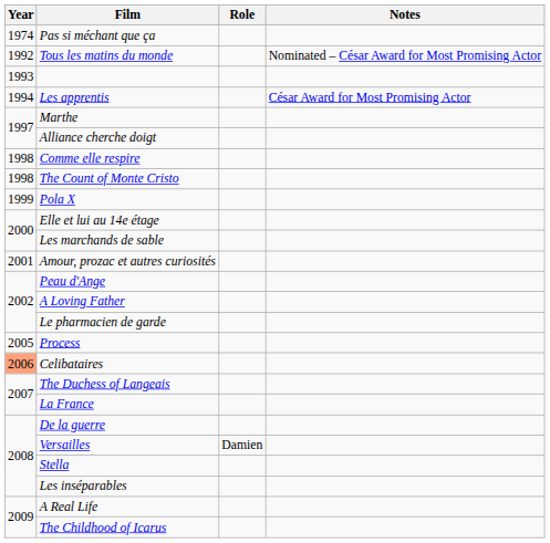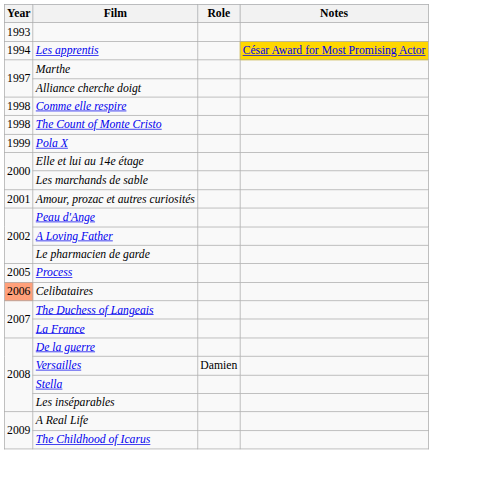- row: 1974 | Pas si méchant que ça
- row: 1992 | Tous les matins du monde | Nominated – César Award for Most Promising Actor
Les apprentis | Notes: no background -> gold background
